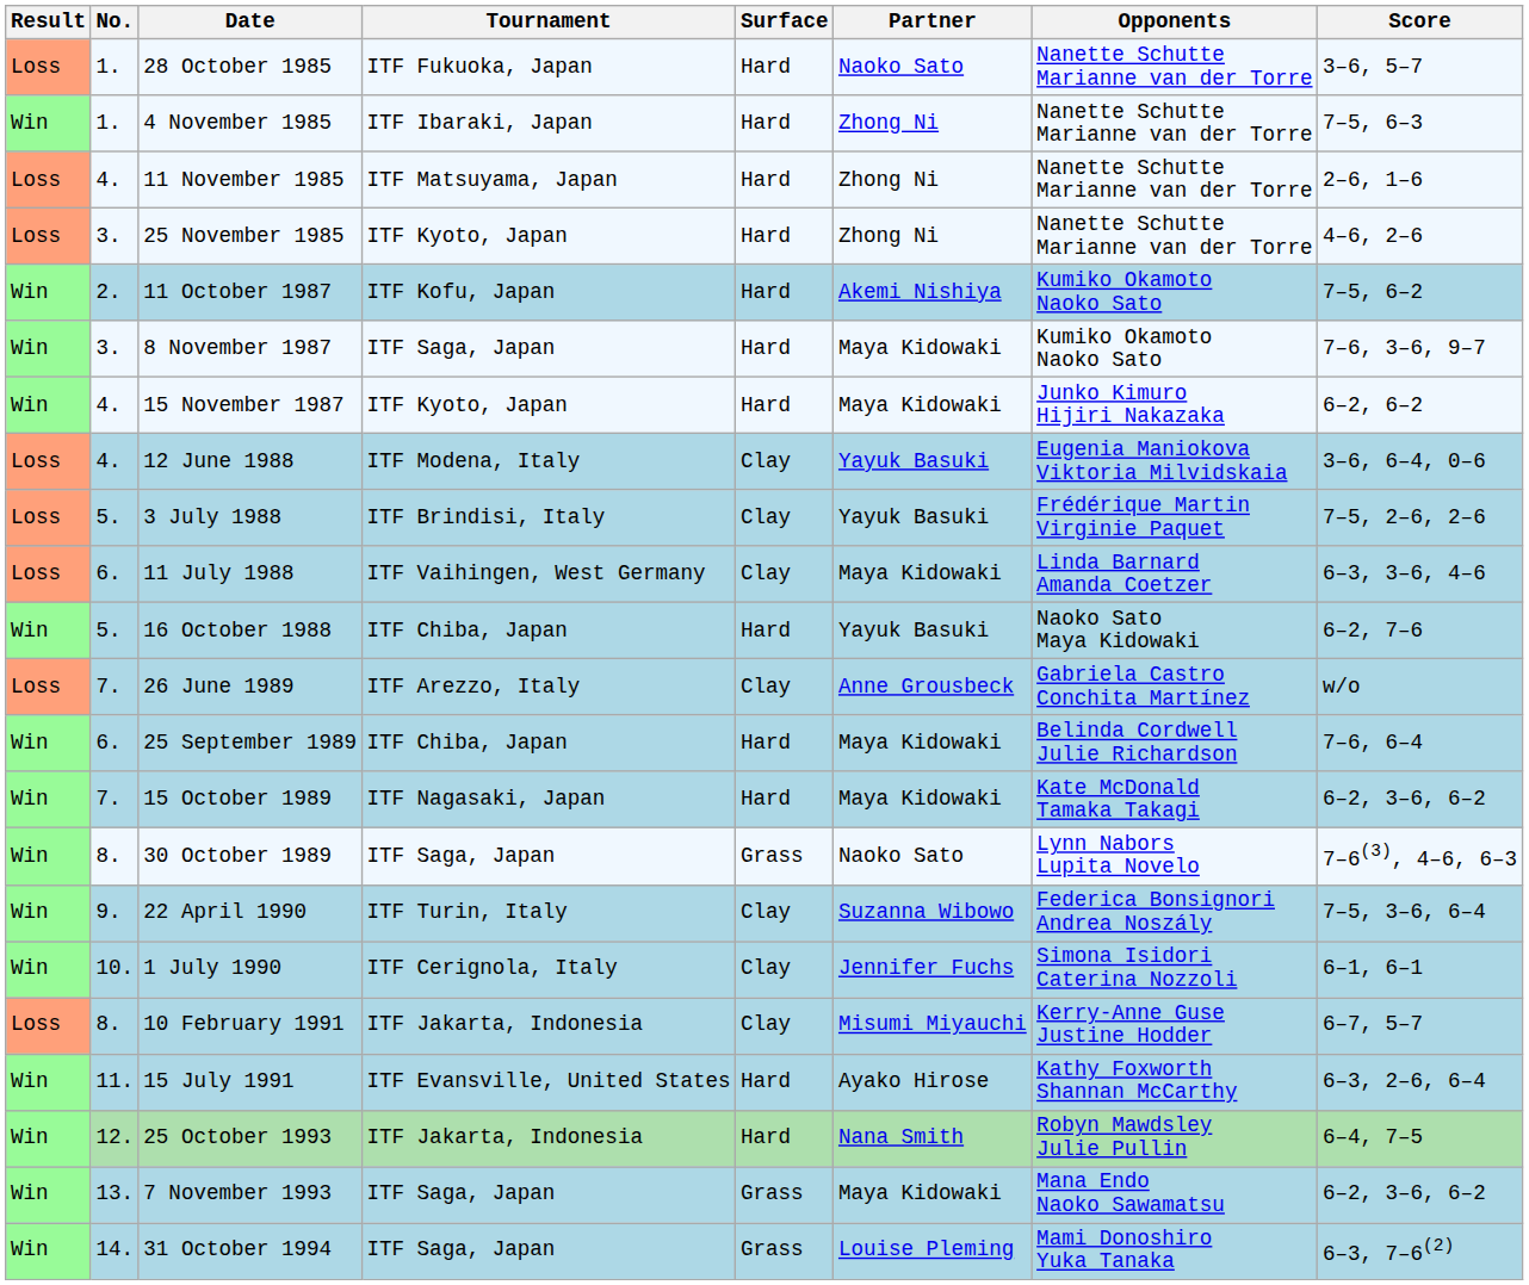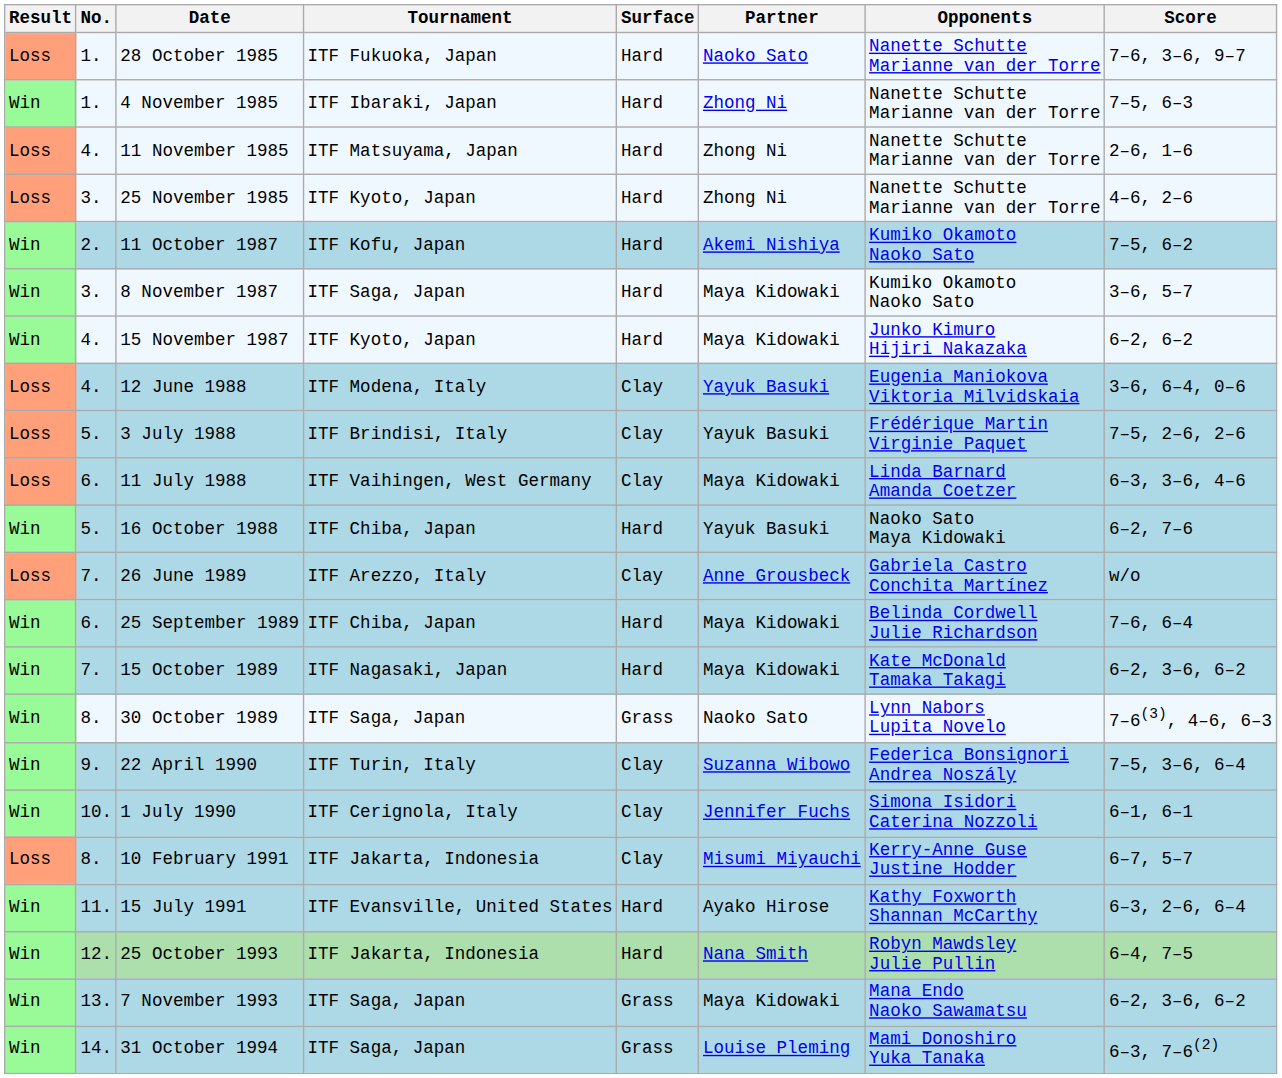28 October 1985 | Score: 3–6, 5–7 -> 7–6, 3–6, 9–7
8 November 1987 | Score: 7–6, 3–6, 9–7 -> 3–6, 5–7
